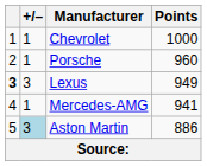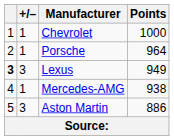Porsche | Points: 960 -> 964
Mercedes-AMG | Points: 941 -> 938
Aston Martin | +/–: lightblue background -> no background
